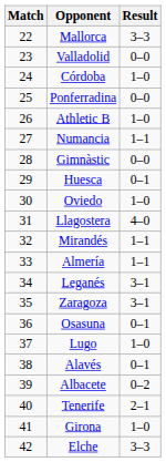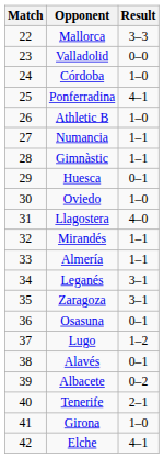Ponferradina | Result: 0–0 -> 4–1
Gimnàstic | Result: 0–0 -> 1–1
Lugo | Result: 1–0 -> 1–2
Elche | Result: 3–3 -> 4–1
